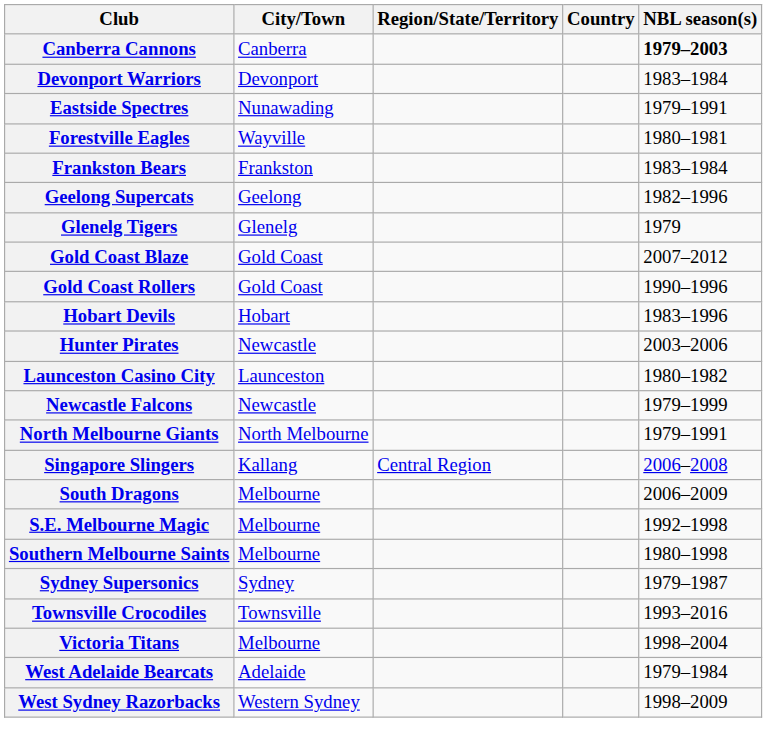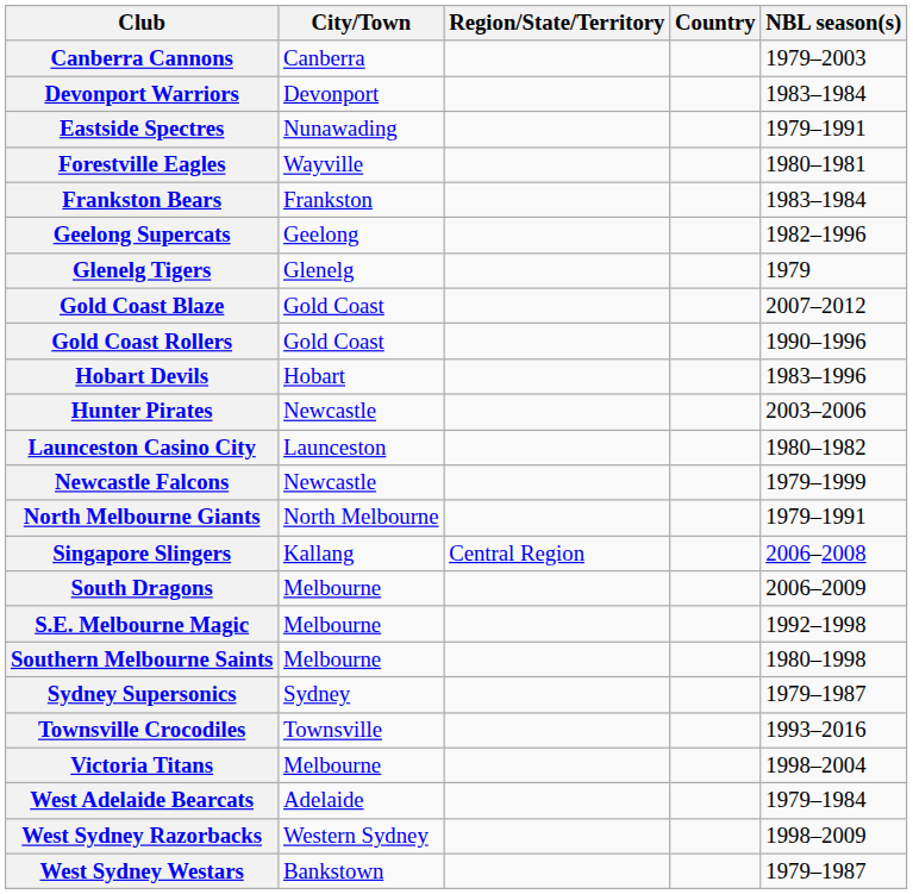Canberra Cannons | NBL season(s): bold -> normal
+ row: West Sydney Westars | Bankstown | 1979–1987
